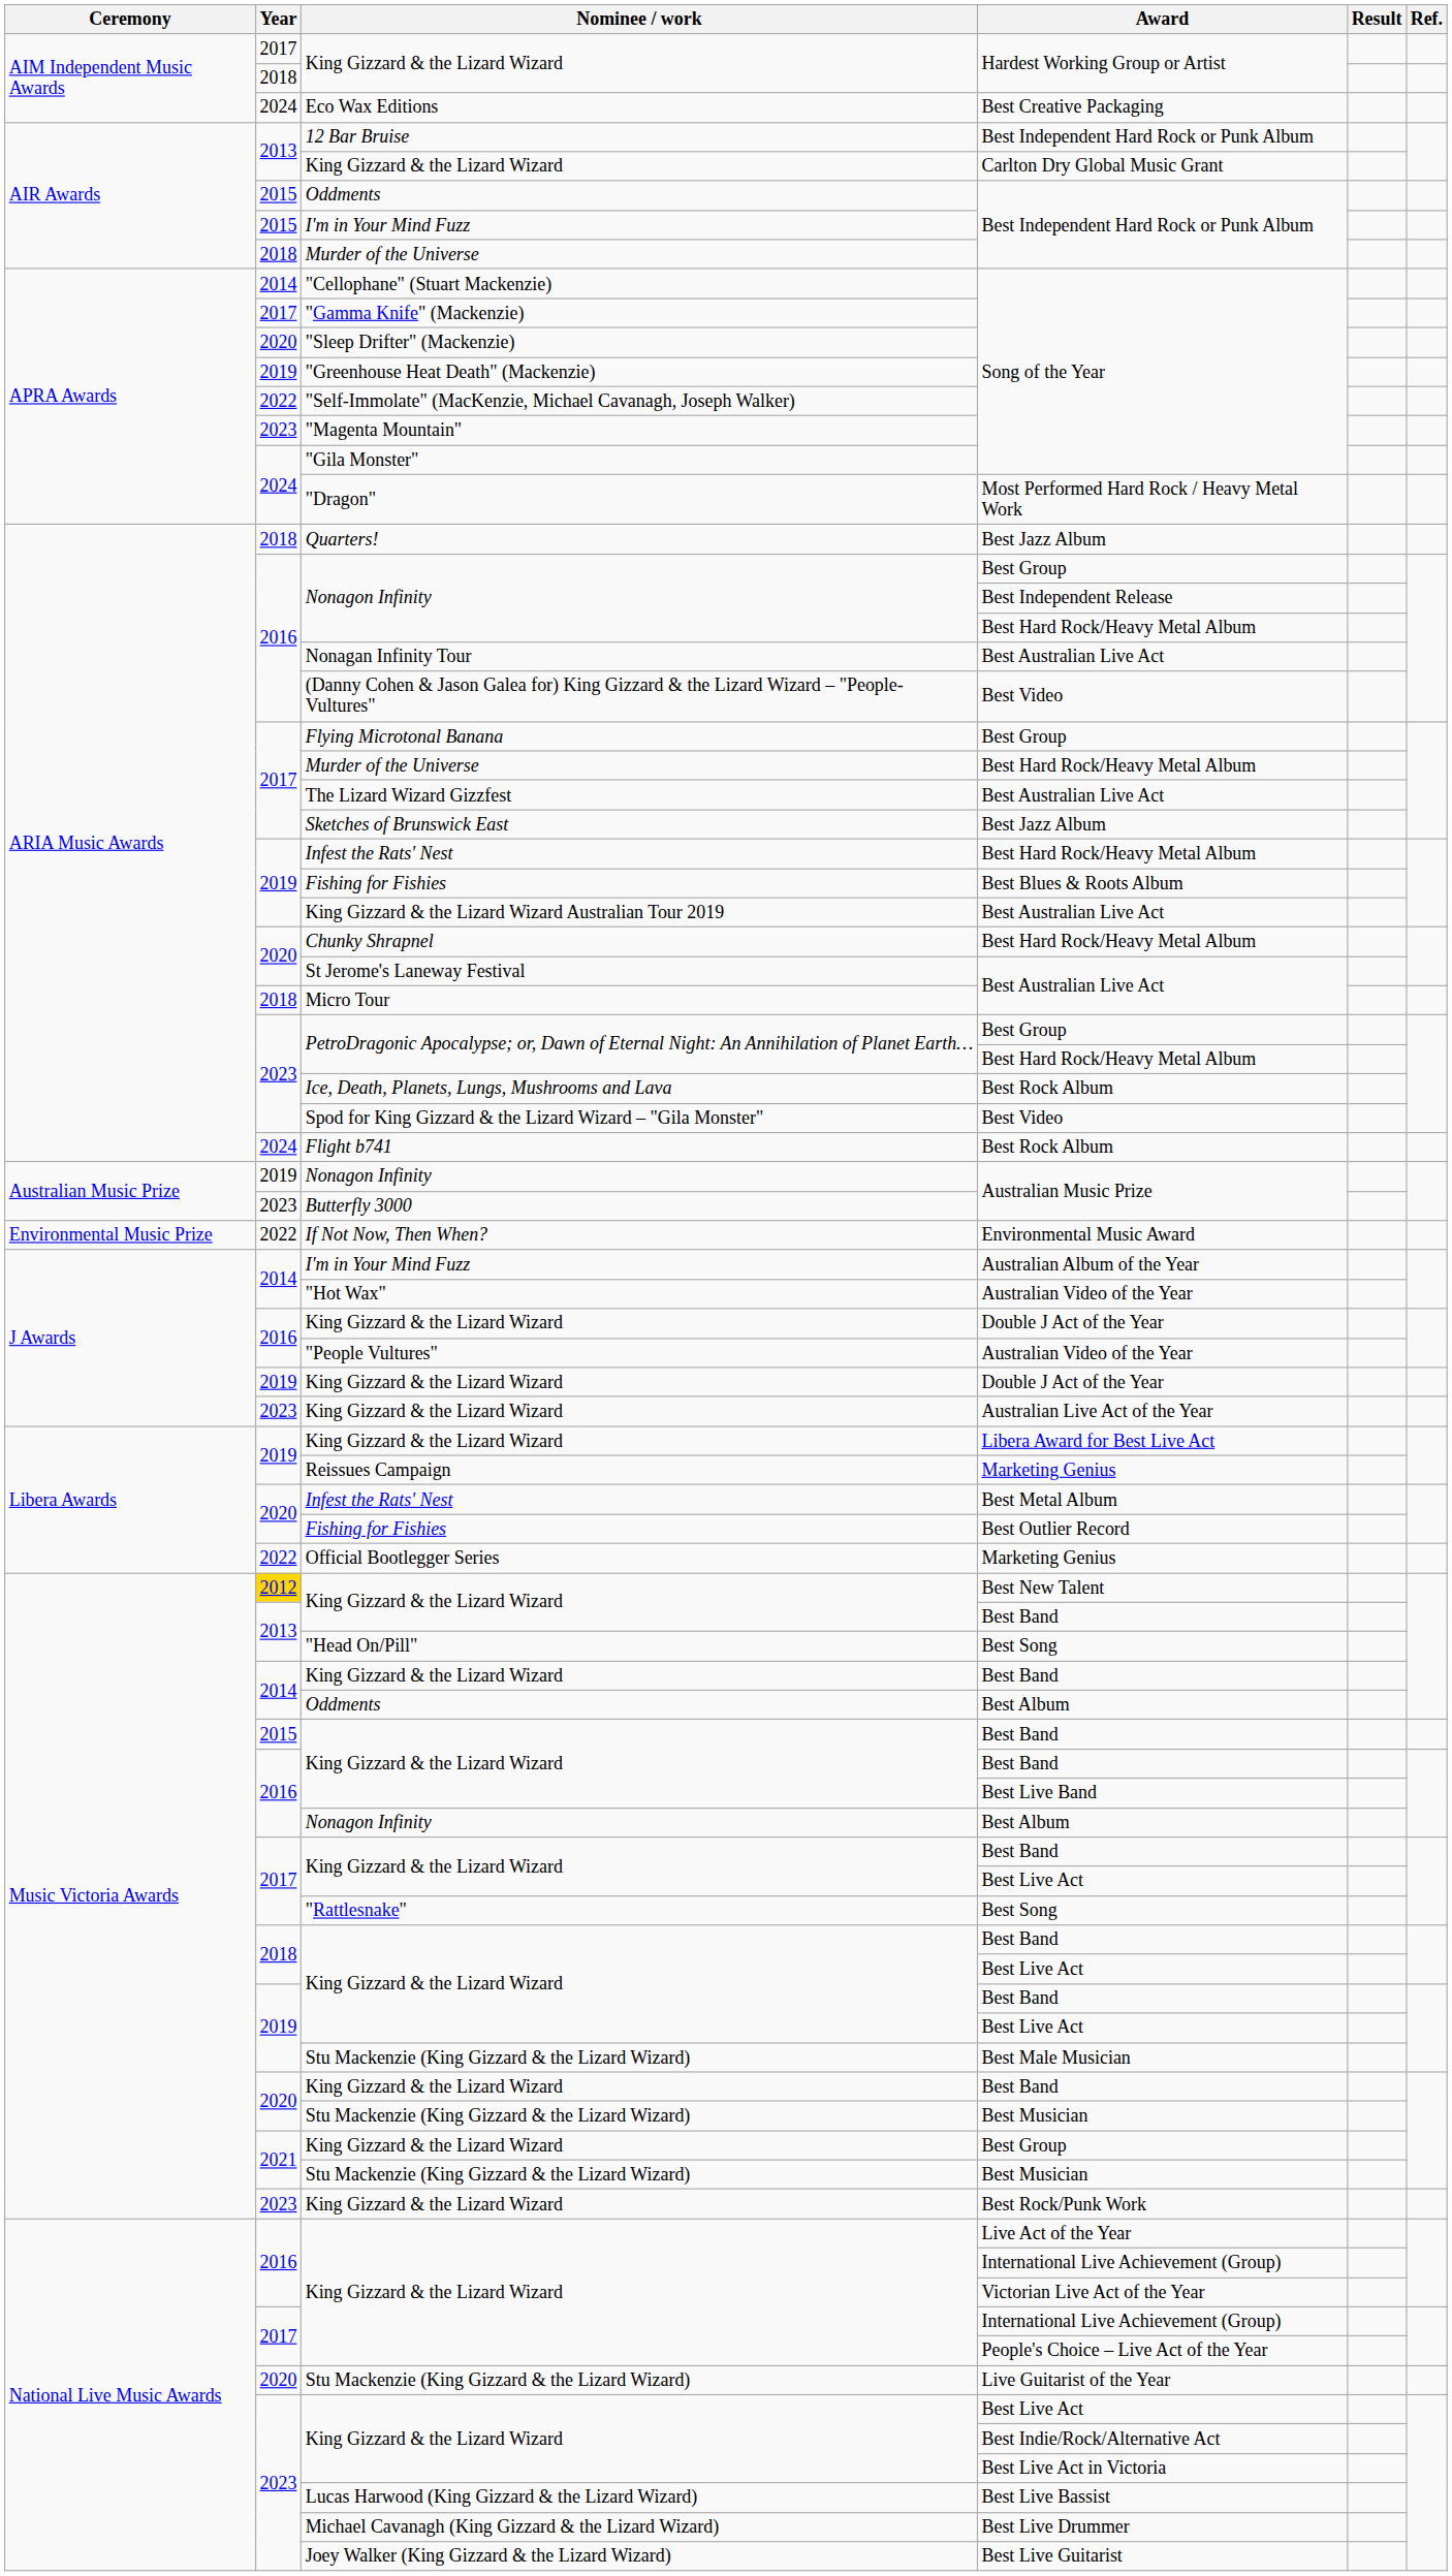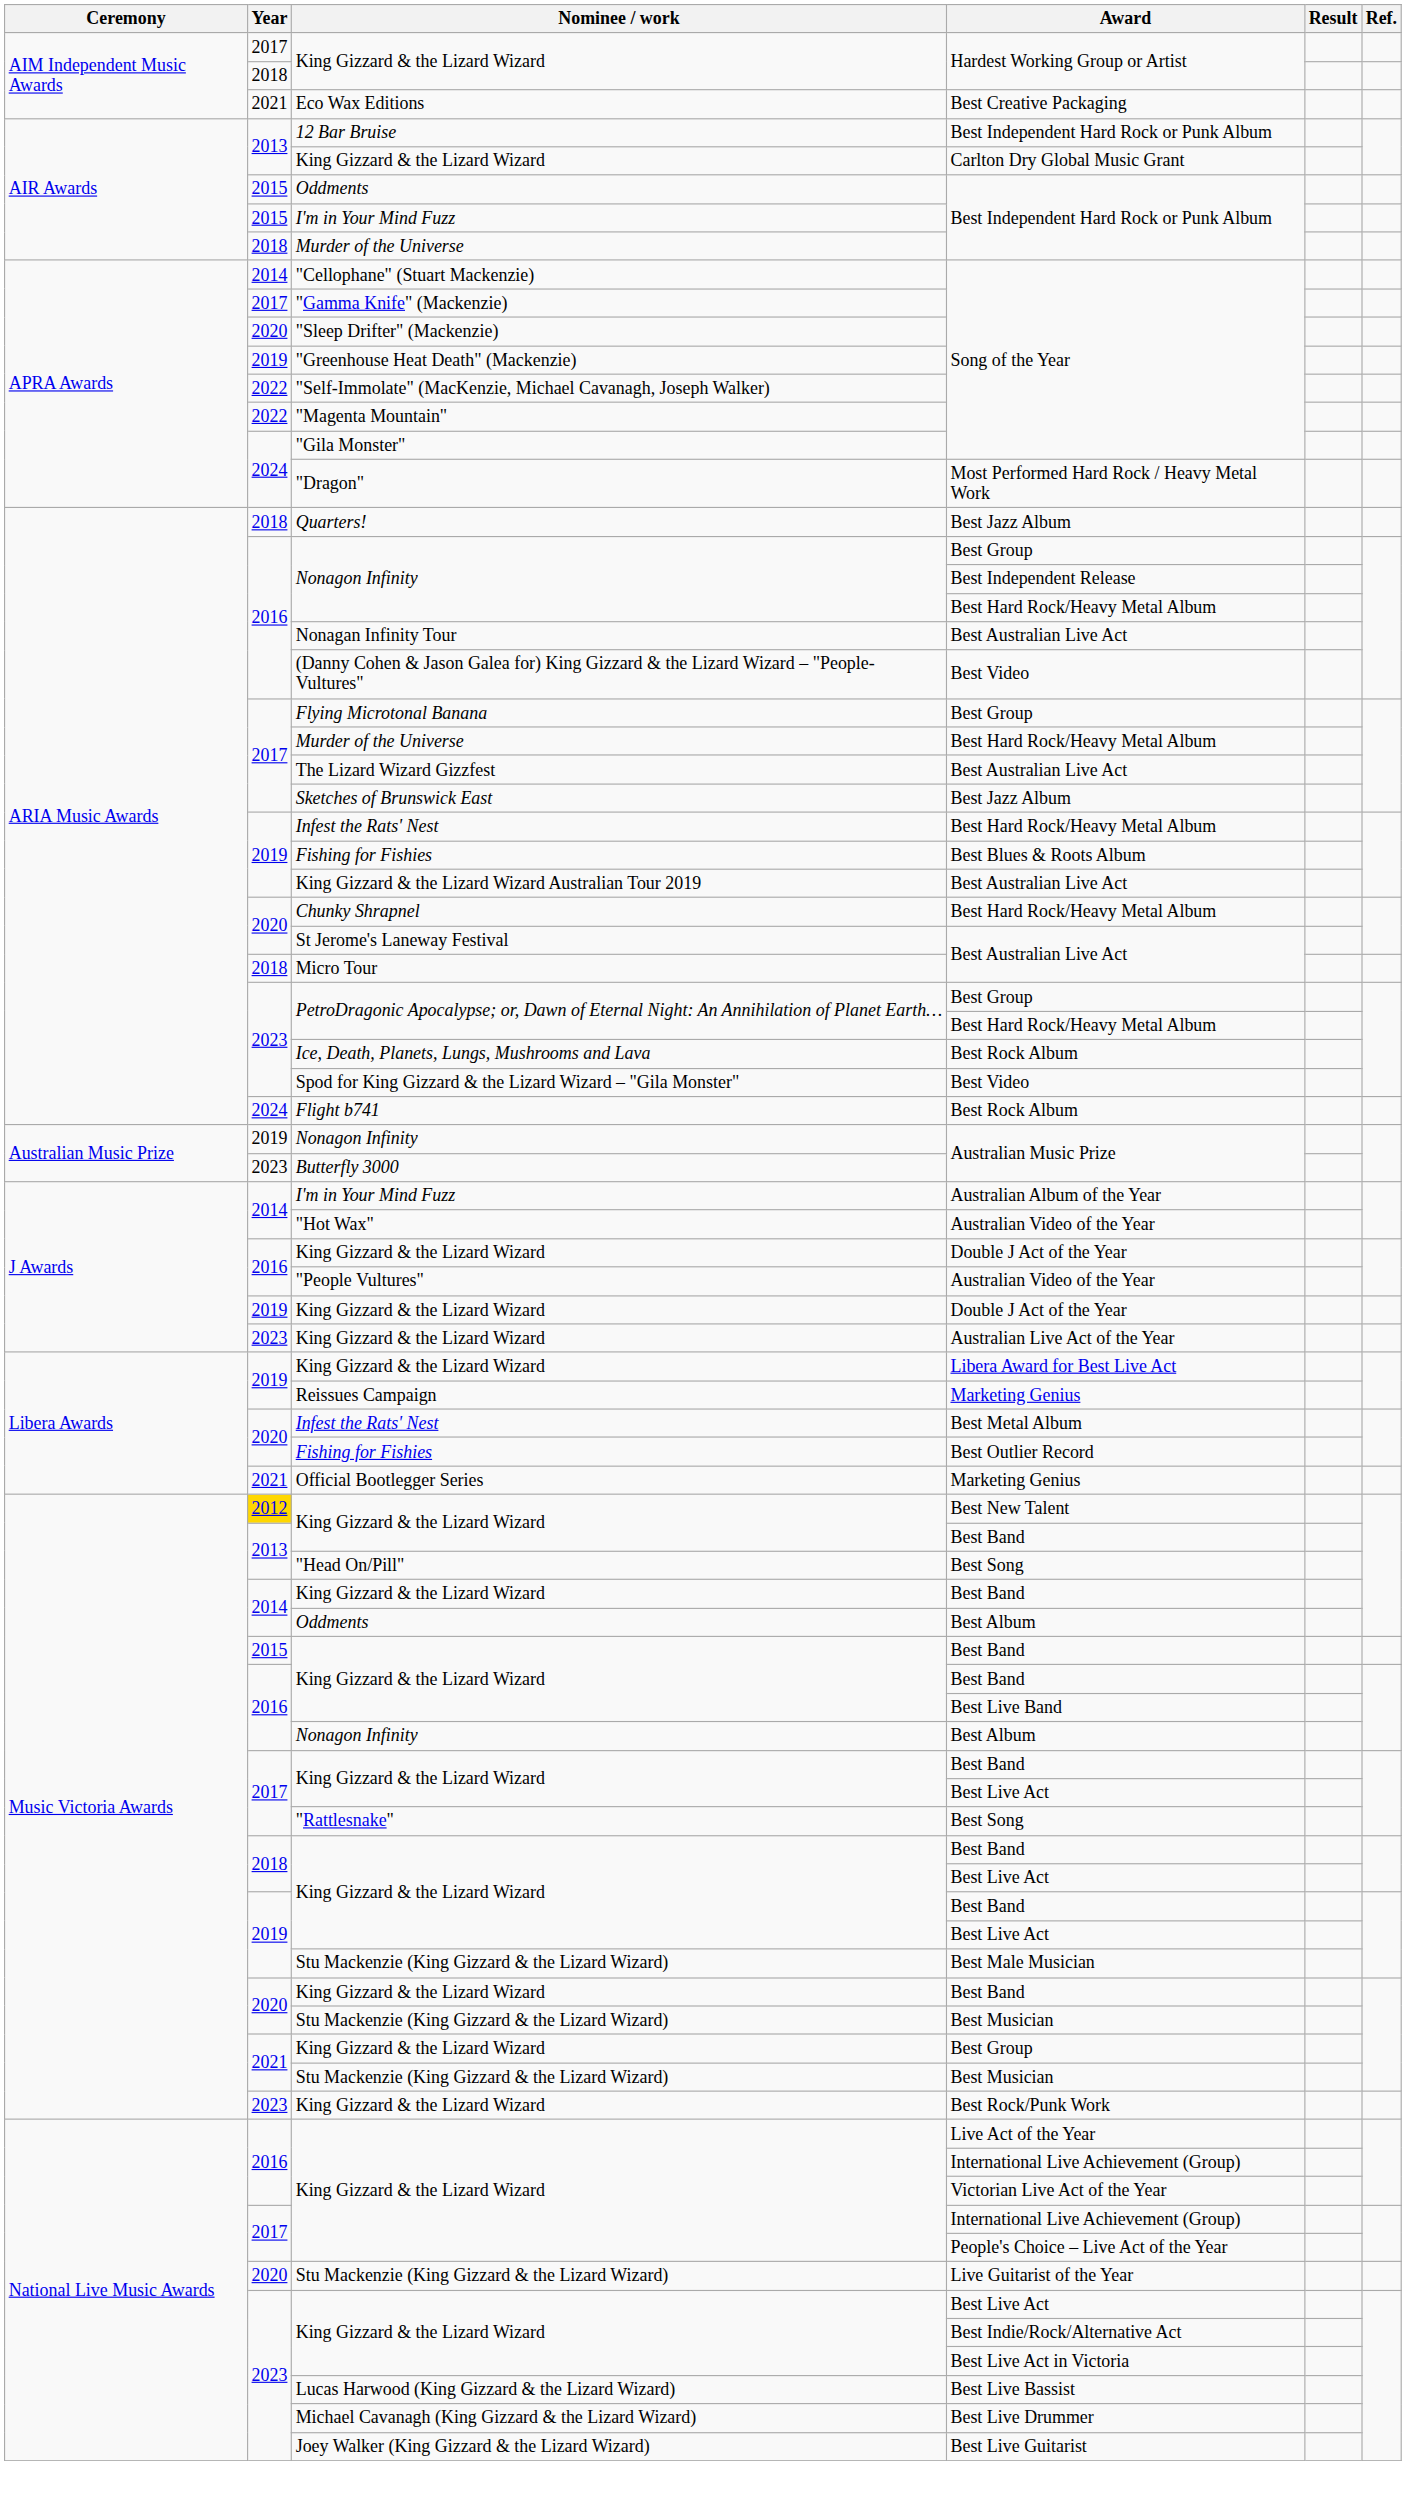Eco Wax Editions | Year: 2024 -> 2021
"Magenta Mountain" | Year: 2023 -> 2022
- row: Environmental Music Prize | 2022 | If Not Now, Then When? | Environmental Music Award
Official Bootlegger Series | Year: 2022 -> 2021
